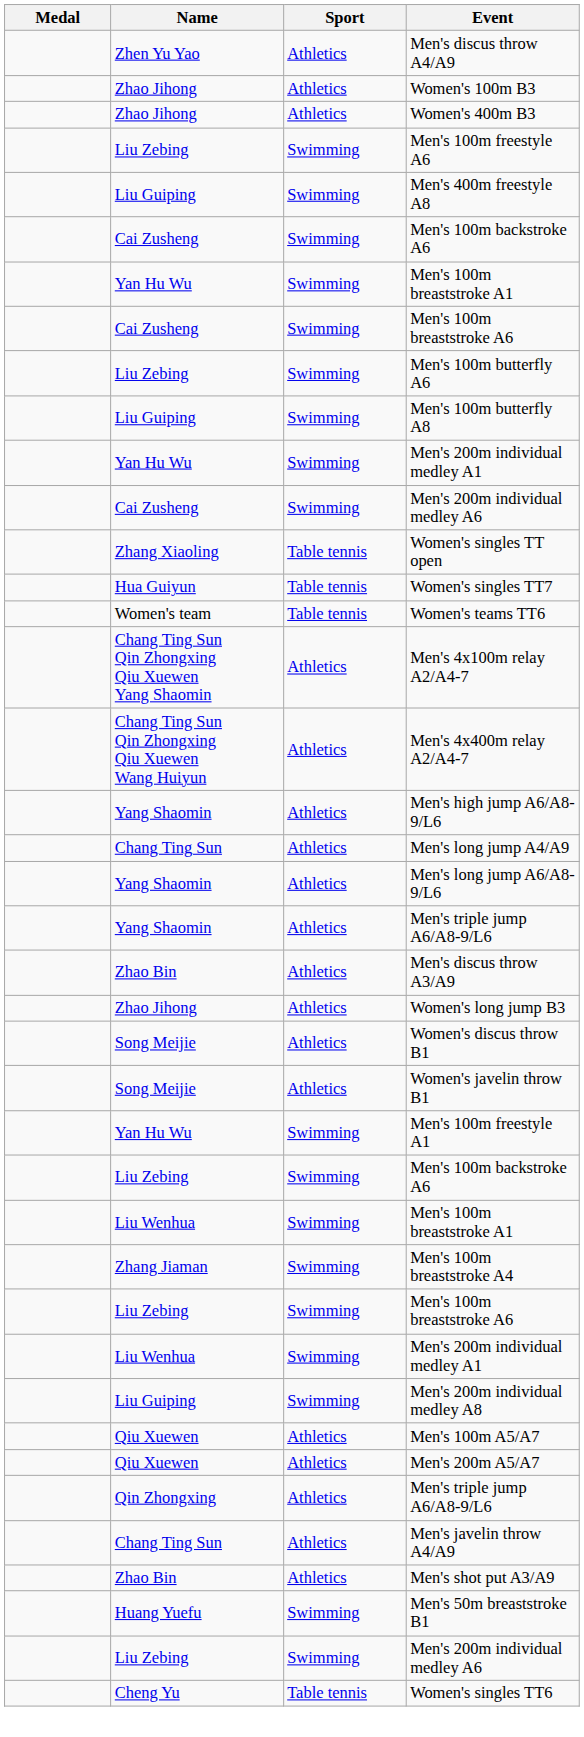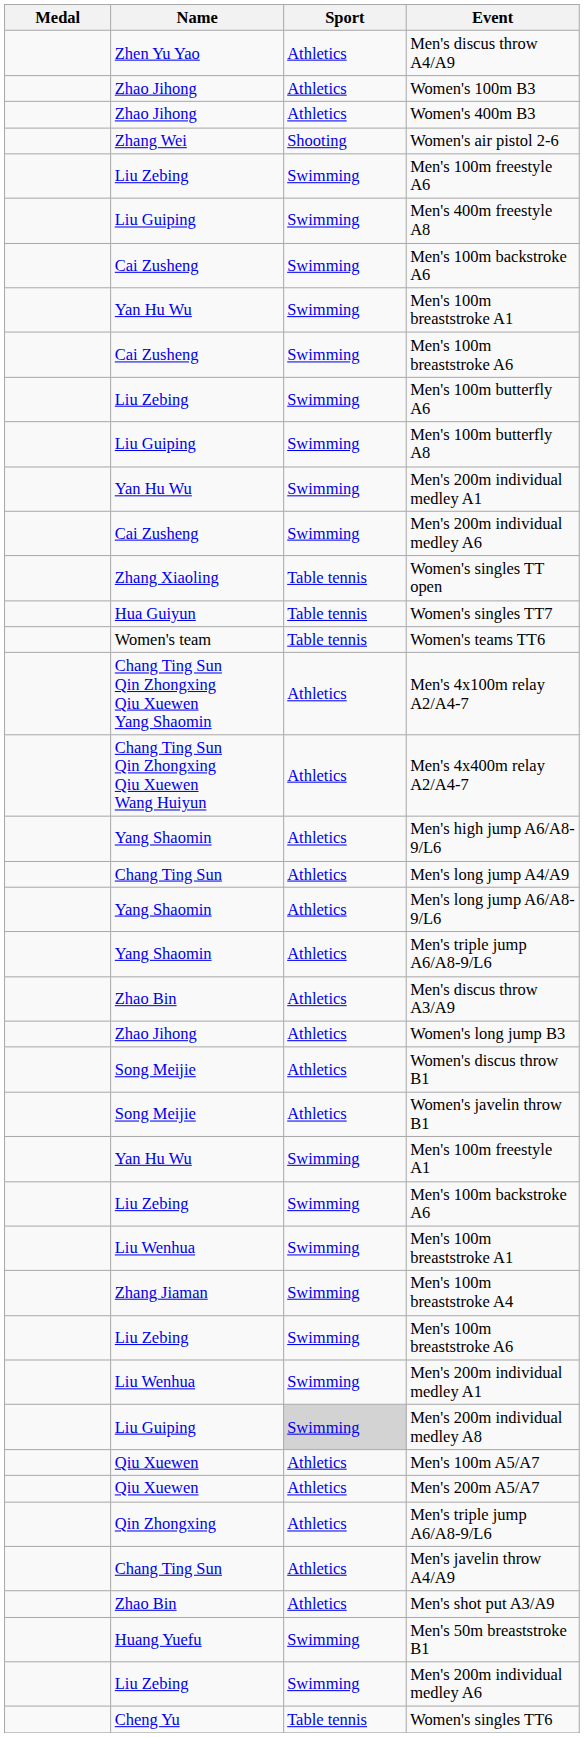+ row: Zhang Wei | Shooting | Women's air pistol 2-6
Men's 200m individual medley A8 | Sport: no background -> lightgrey background
